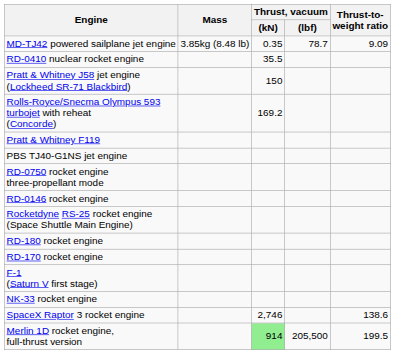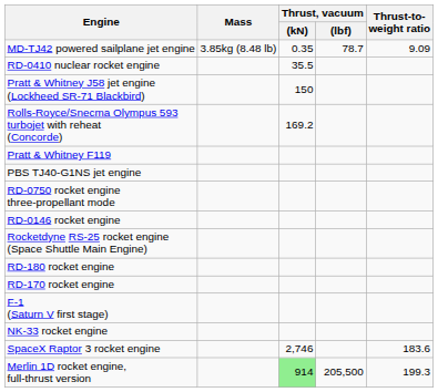SpaceX Raptor 3 rocket engine | Thrust-to- weight ratio: 138.6 -> 183.6
Merlin 1D rocket engine, full-thrust version | Thrust-to- weight ratio: 199.5 -> 199.3
